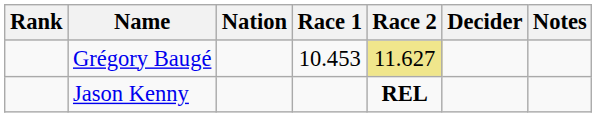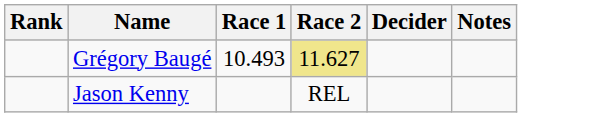- column: Nation
Grégory Baugé | Race 1: 10.453 -> 10.493
Jason Kenny | Race 2: bold -> normal
